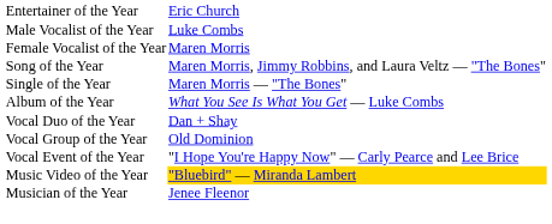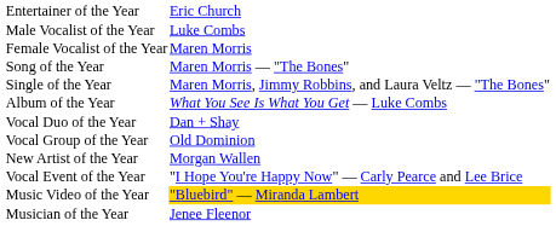Song of the Year | column 2: Maren Morris, Jimmy Robbins, and Laura Veltz — "The Bones" -> Maren Morris — "The Bones"
Single of the Year | column 2: Maren Morris — "The Bones" -> Maren Morris, Jimmy Robbins, and Laura Veltz — "The Bones"
+ row: New Artist of the Year | Morgan Wallen
